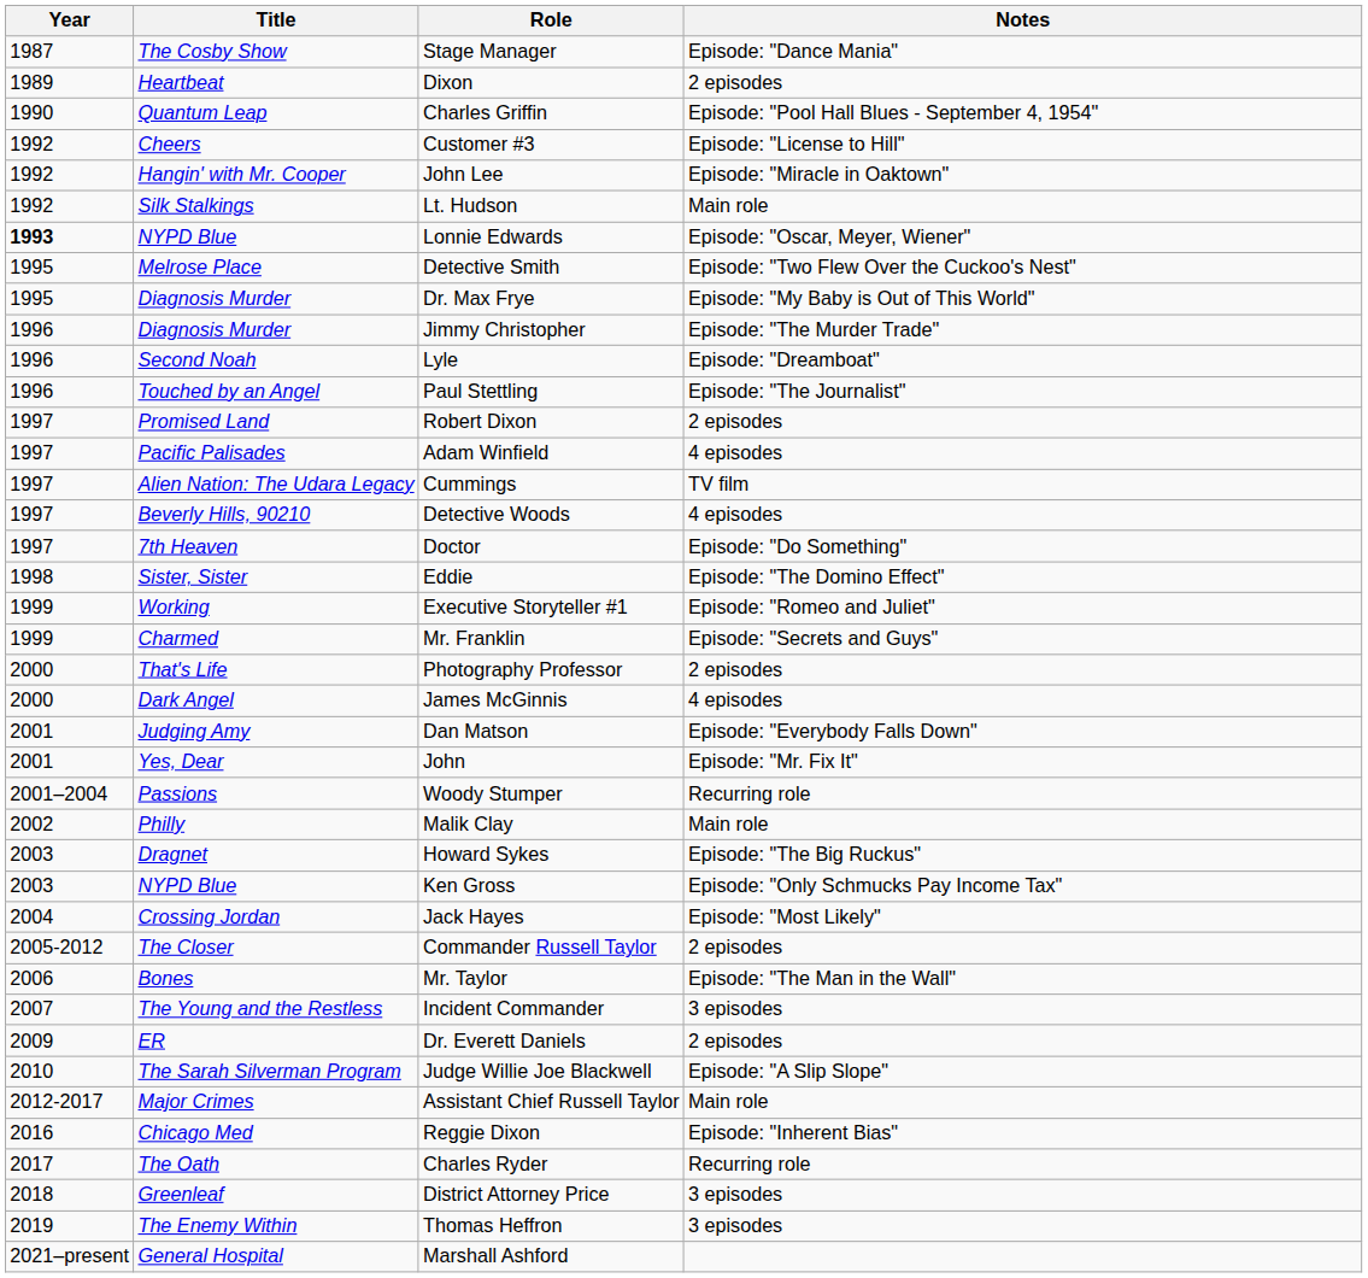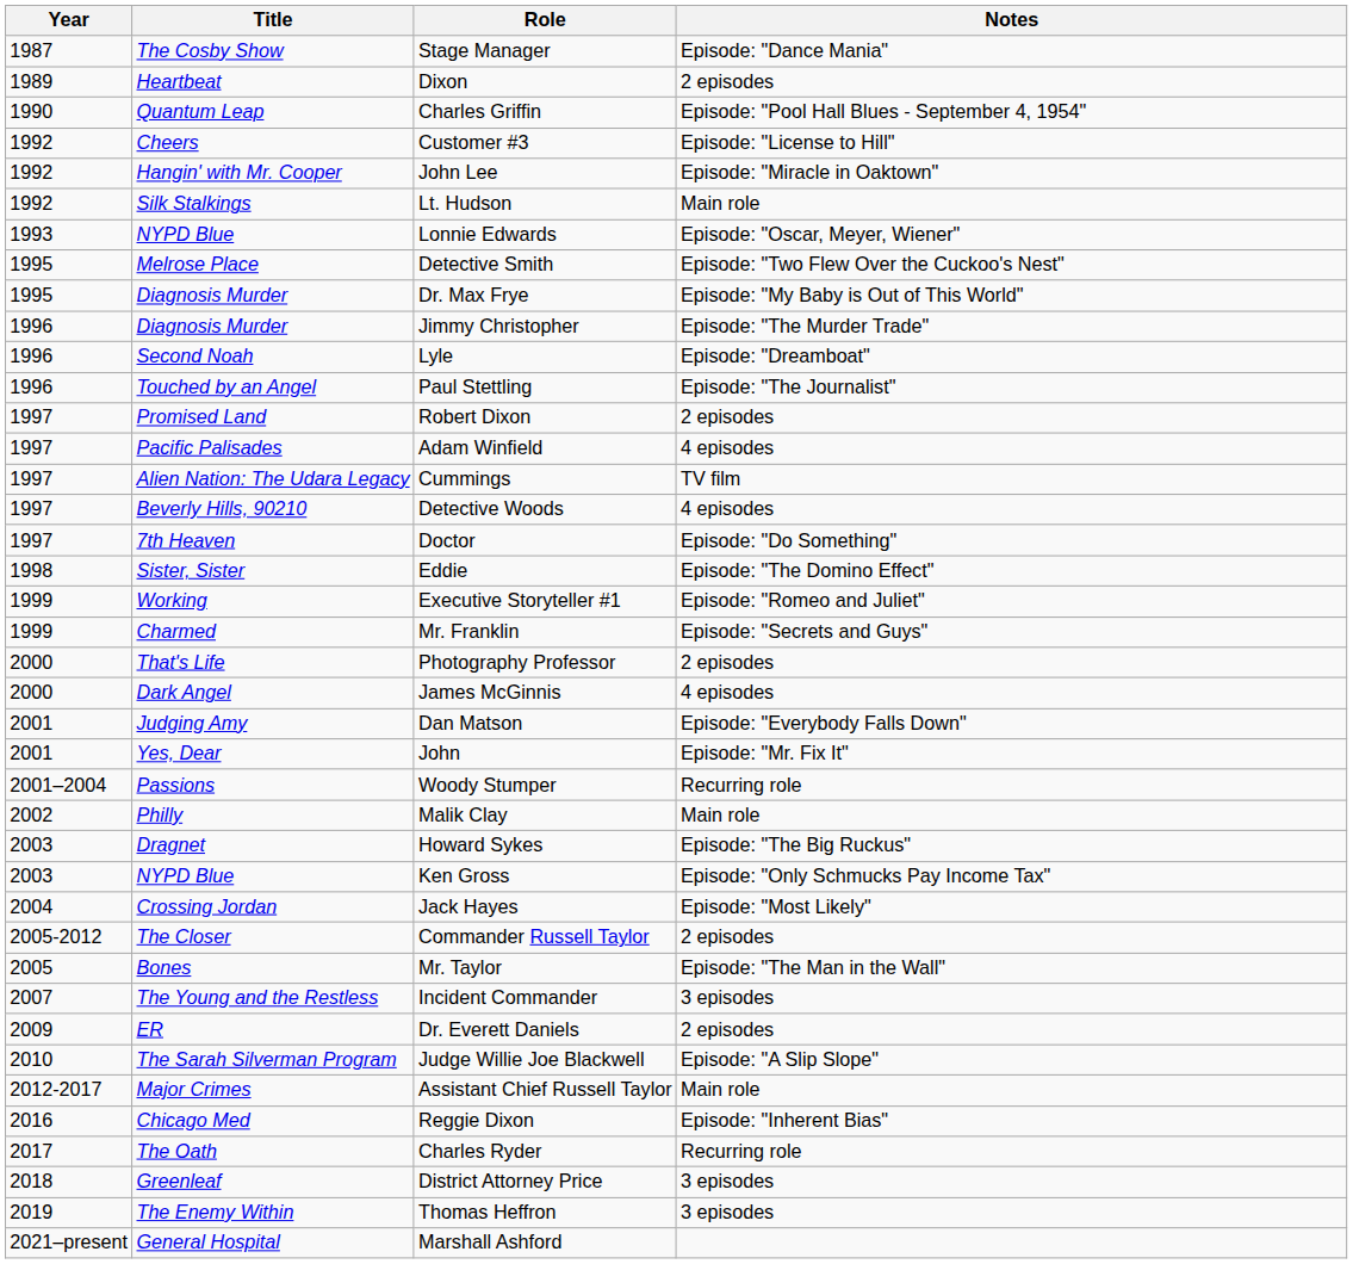Lonnie Edwards | Year: bold -> normal
Mr. Taylor | Year: 2006 -> 2005
